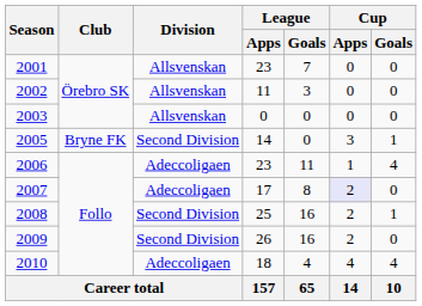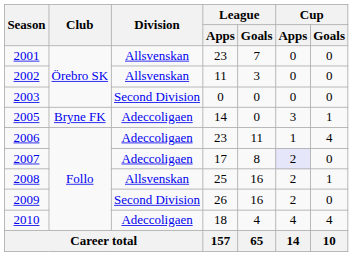2003 | Division: Allsvenskan -> Second Division
2005 | Division: Second Division -> Adeccoligaen
2008 | Division: Second Division -> Allsvenskan
